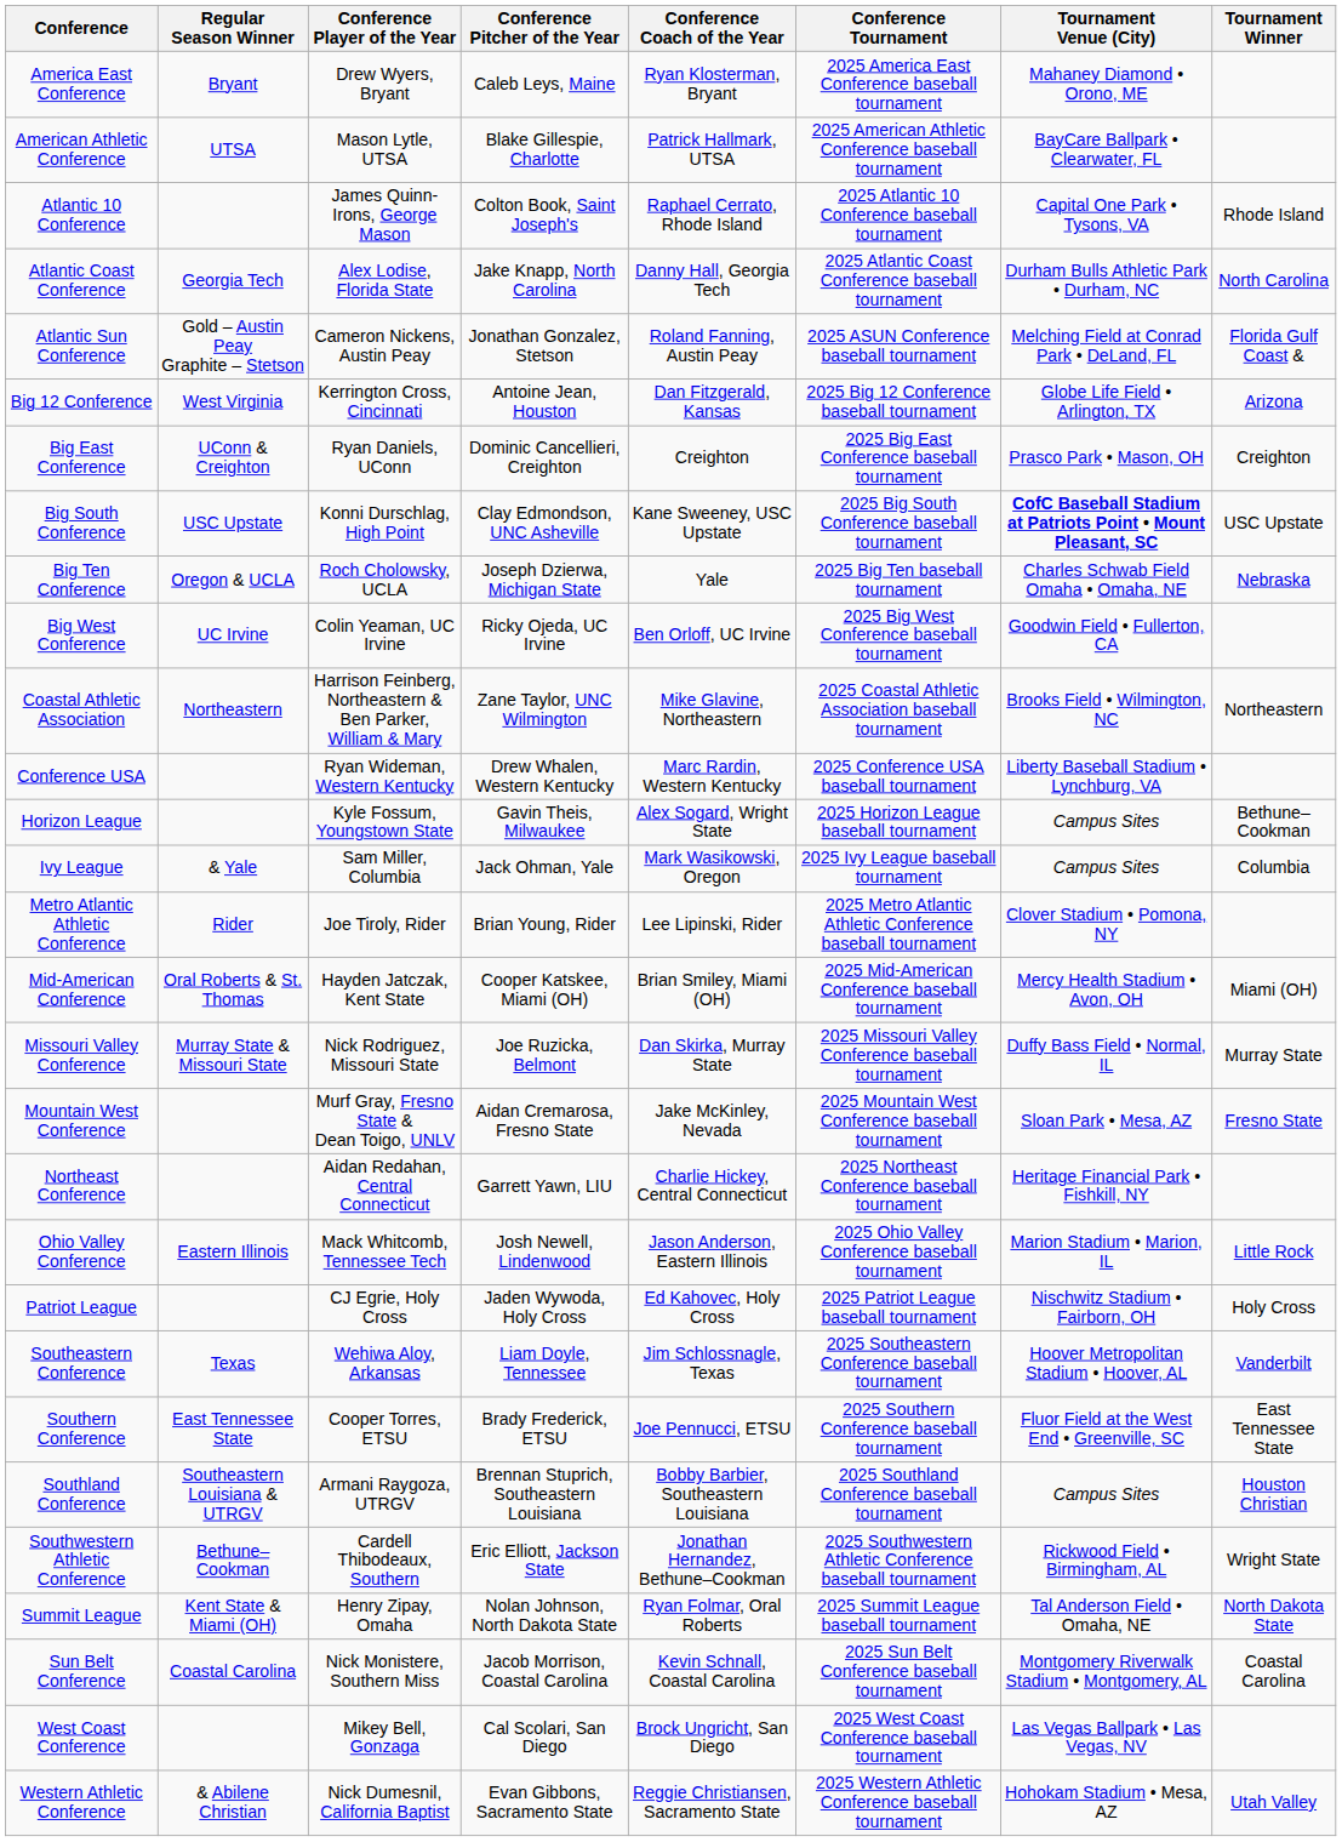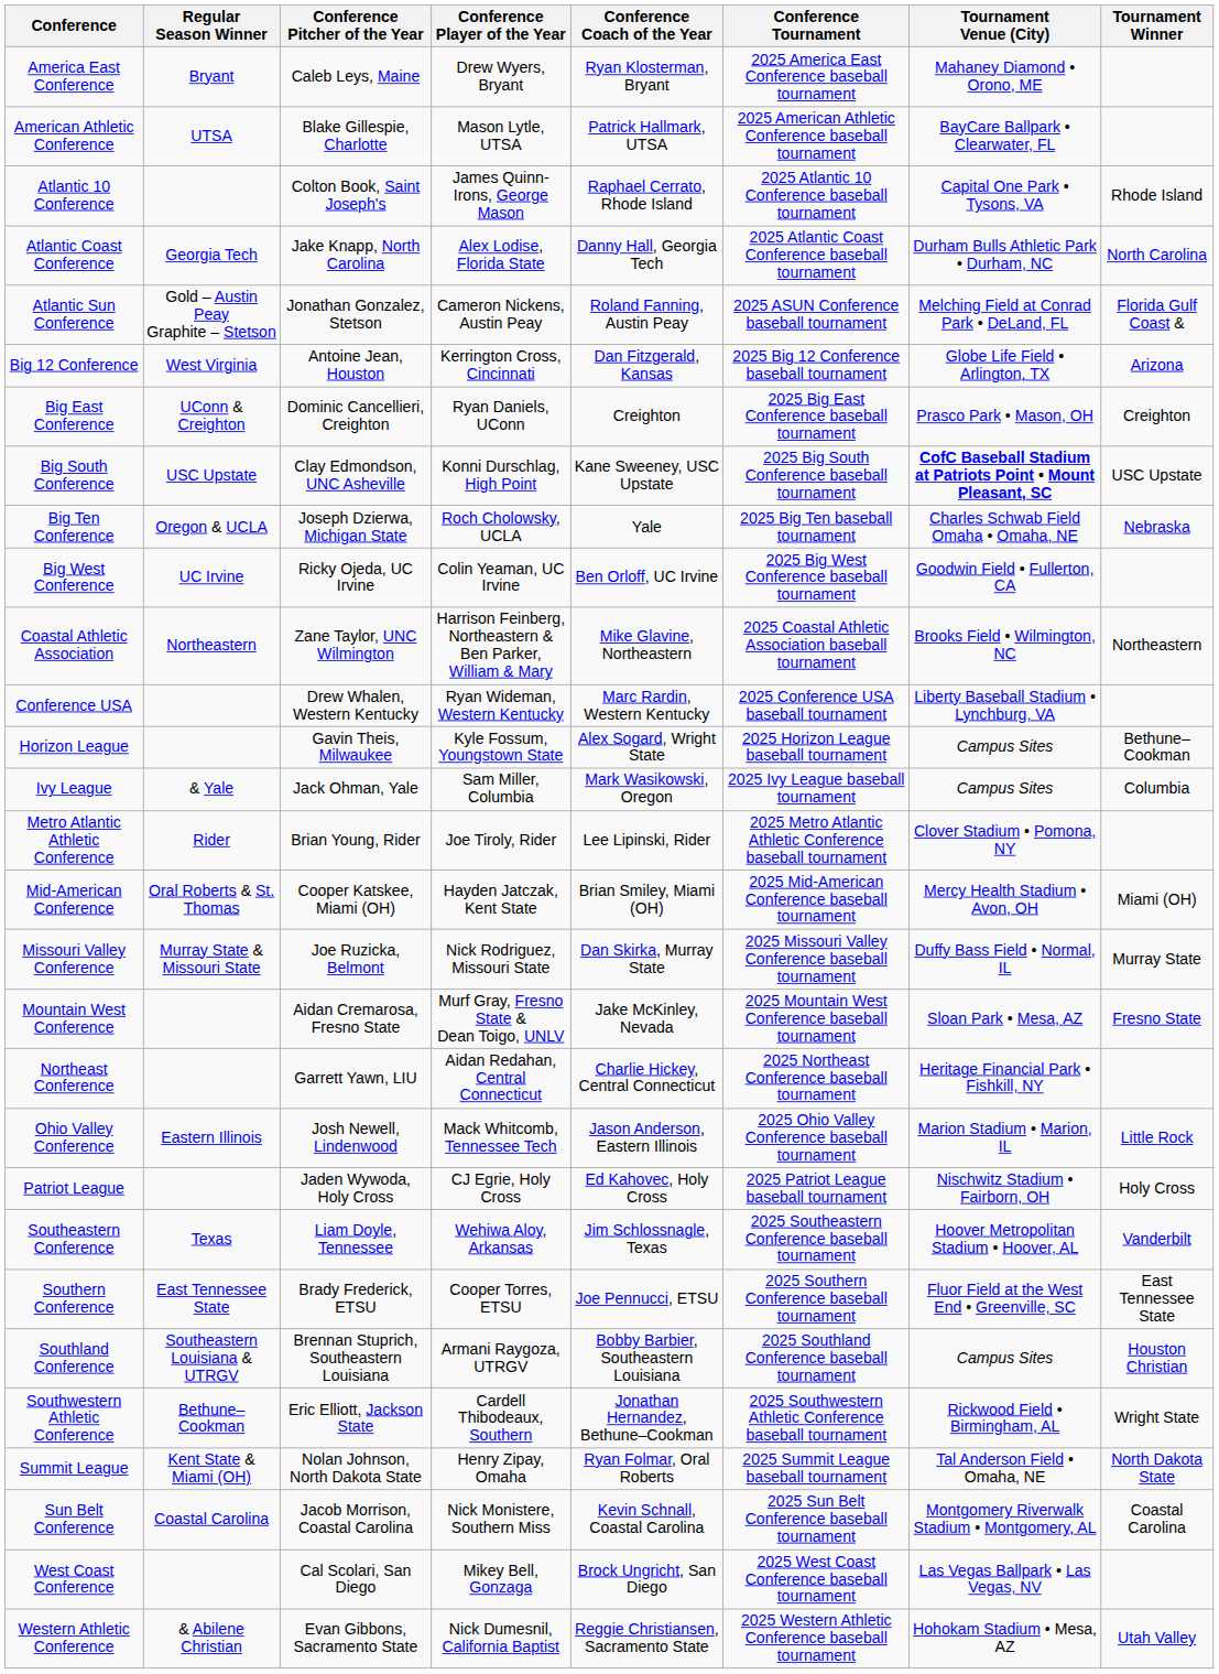columns swapped: Conference Player of the Year <-> Conference Pitcher of the Year
